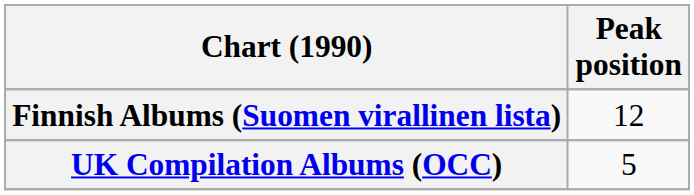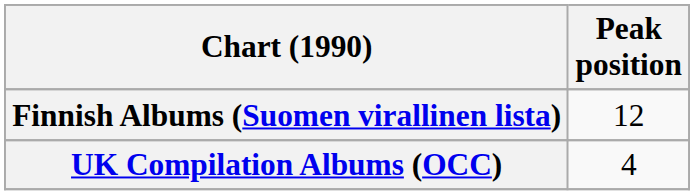UK Compilation Albums (OCC) | Peak position: 5 -> 4
